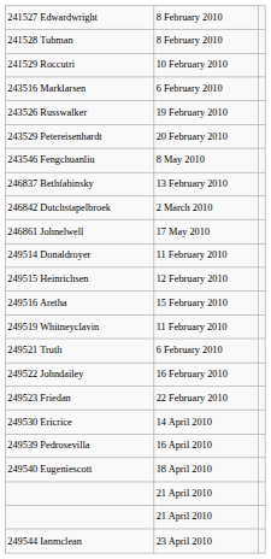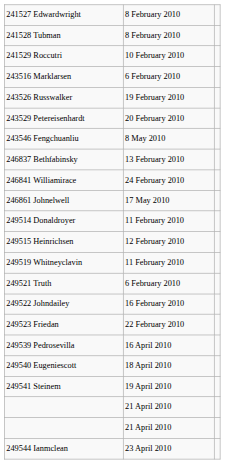+ row: 246841 Williamirace | 24 February 2010
- row: 246842 Dutchstapelbroek | 2 March 2010
- row: 249516 Aretha | 15 February 2010
- row: 249530 Ericrice | 14 April 2010
+ row: 249541 Steinem | 19 April 2010
